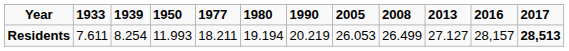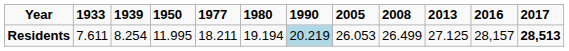Residents | 1950: 11.993 -> 11.995
Residents | 1990: no background -> lightblue background
Residents | 2013: 27.127 -> 27.125
